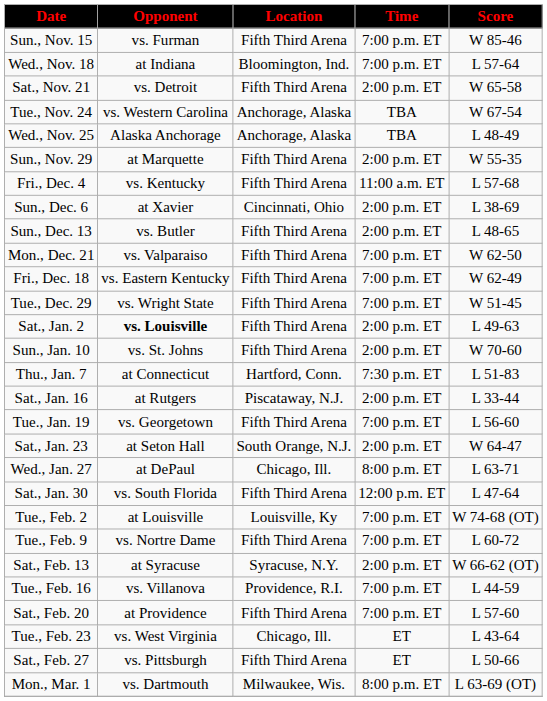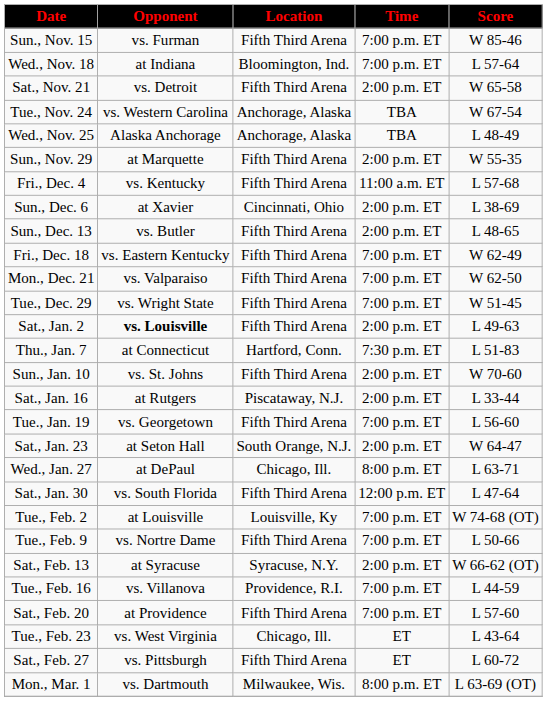rows swapped: Fri., Dec. 18 <-> Mon., Dec. 21
rows swapped: Thu., Jan. 7 <-> Sun., Jan. 10
Tue., Feb. 9 | Score: L 60-72 -> L 50-66
Sat., Feb. 27 | Score: L 50-66 -> L 60-72
